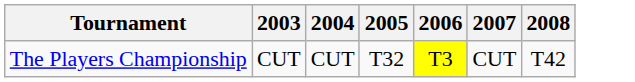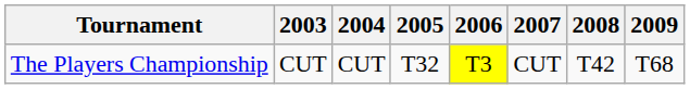+ column: 2009 | T68
